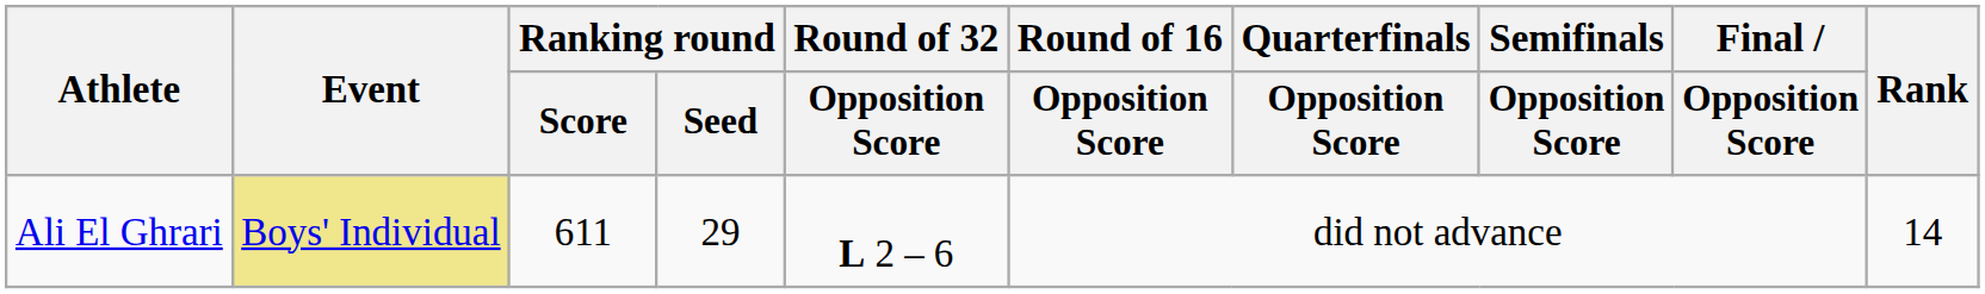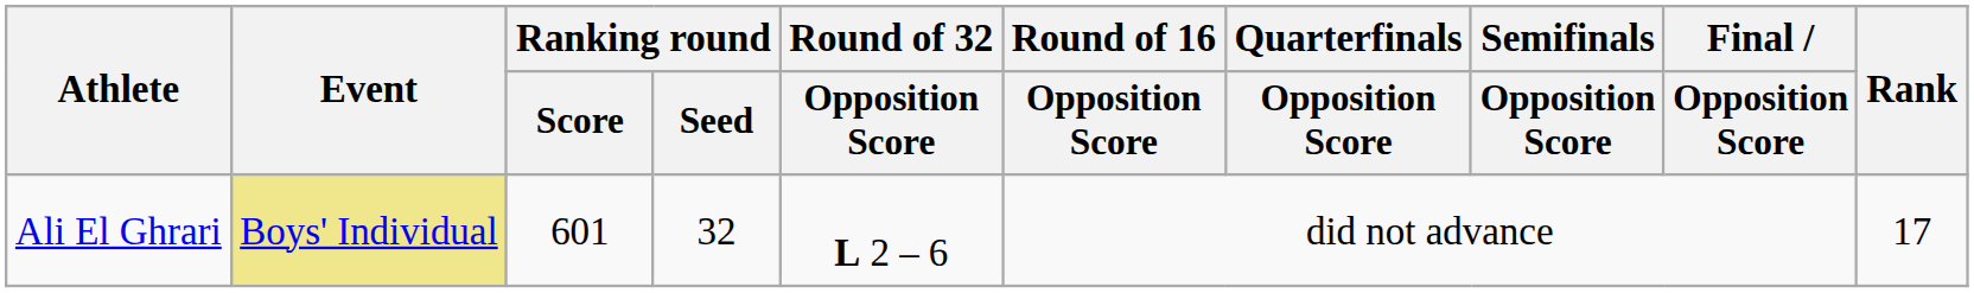Ali El Ghrari | Ranking round / Score: 611 -> 601
Ali El Ghrari | Ranking round / Seed: 29 -> 32
Ali El Ghrari | Rank: 14 -> 17
